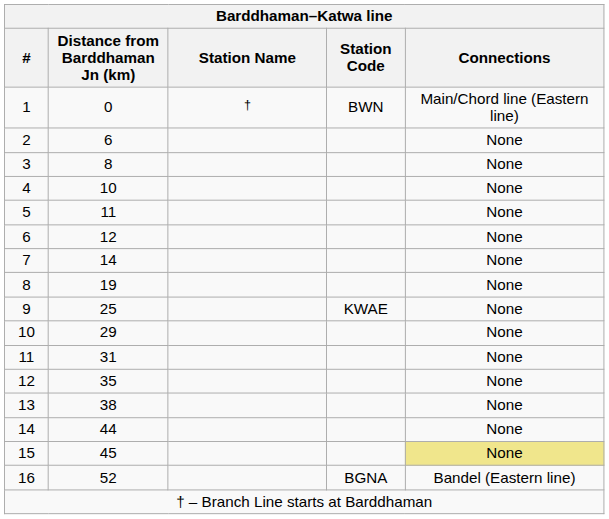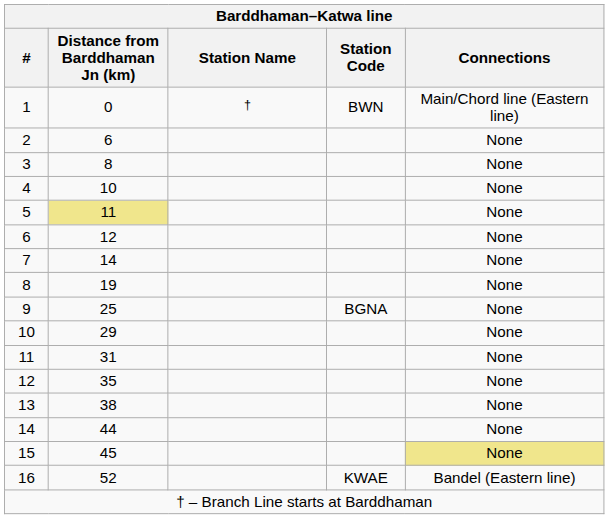5 | Distance from Barddhaman Jn (km): no background -> khaki background
9 | Station Code: KWAE -> BGNA
16 | Station Code: BGNA -> KWAE
